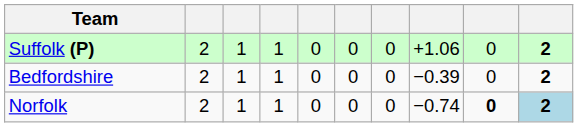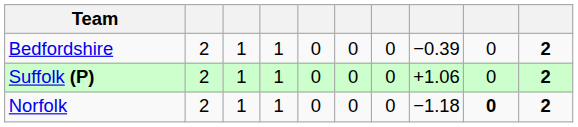rows swapped: Suffolk (P) <-> Bedfordshire
Norfolk | column 8: −0.74 -> −1.18
Norfolk | column 10: lightblue background -> no background
